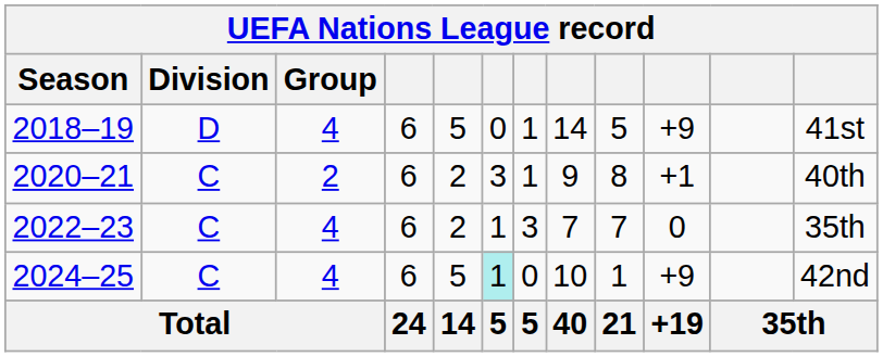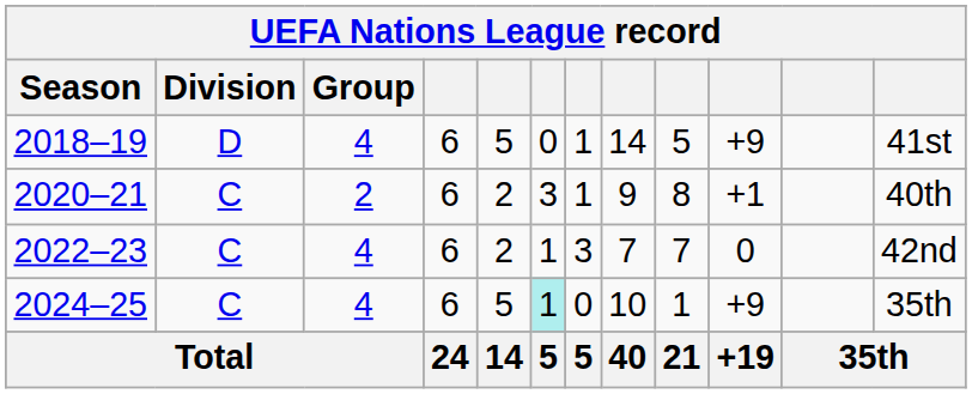2022–23 | column 12: 35th -> 42nd
2024–25 | column 12: 42nd -> 35th
